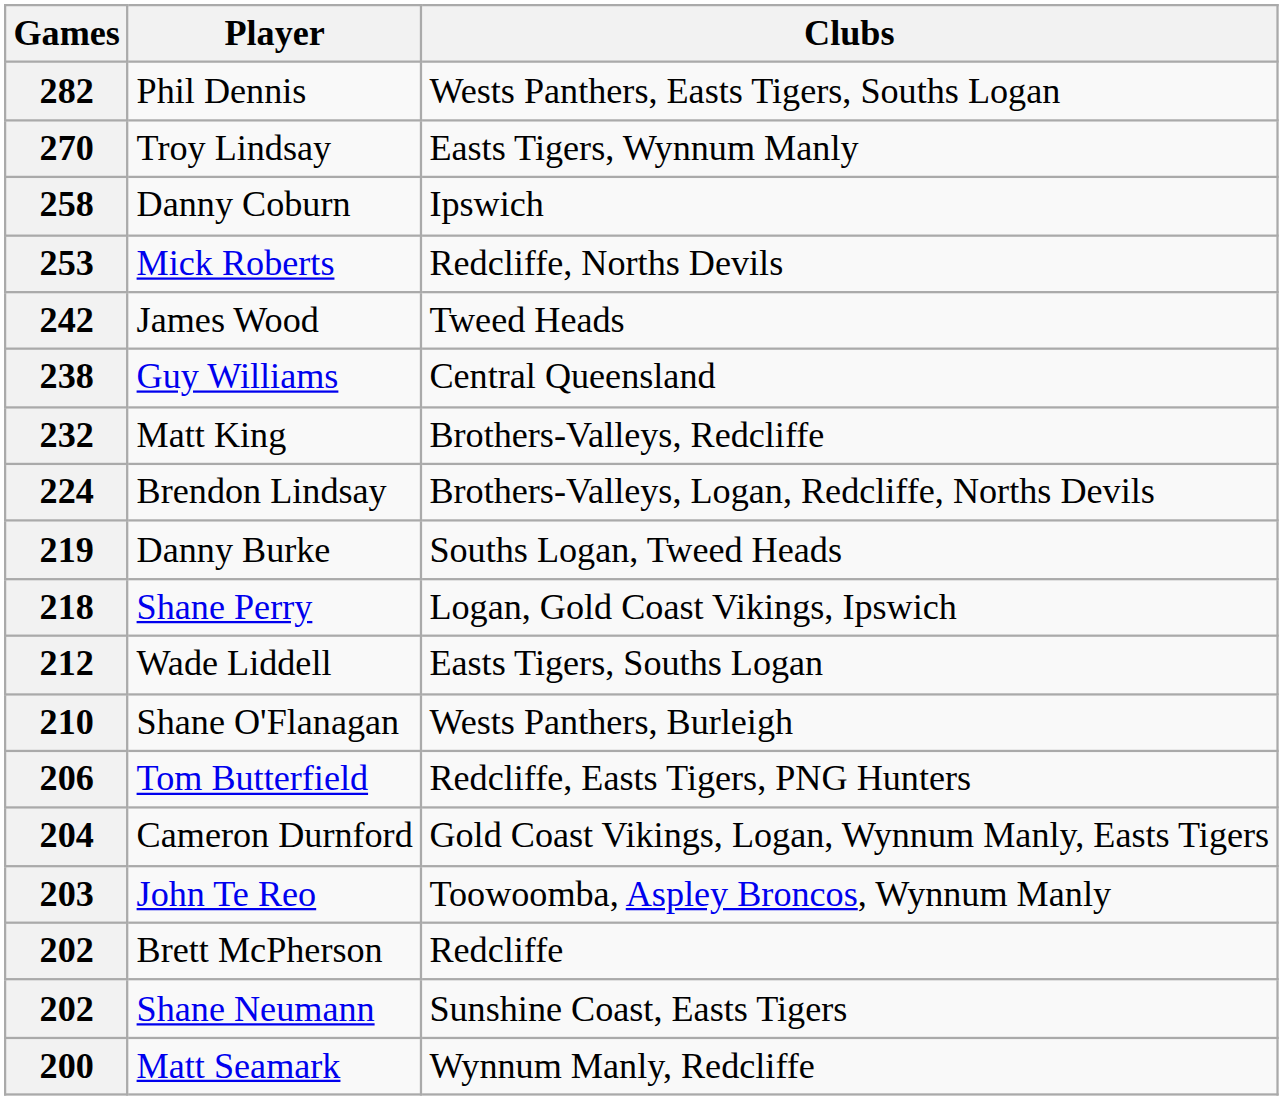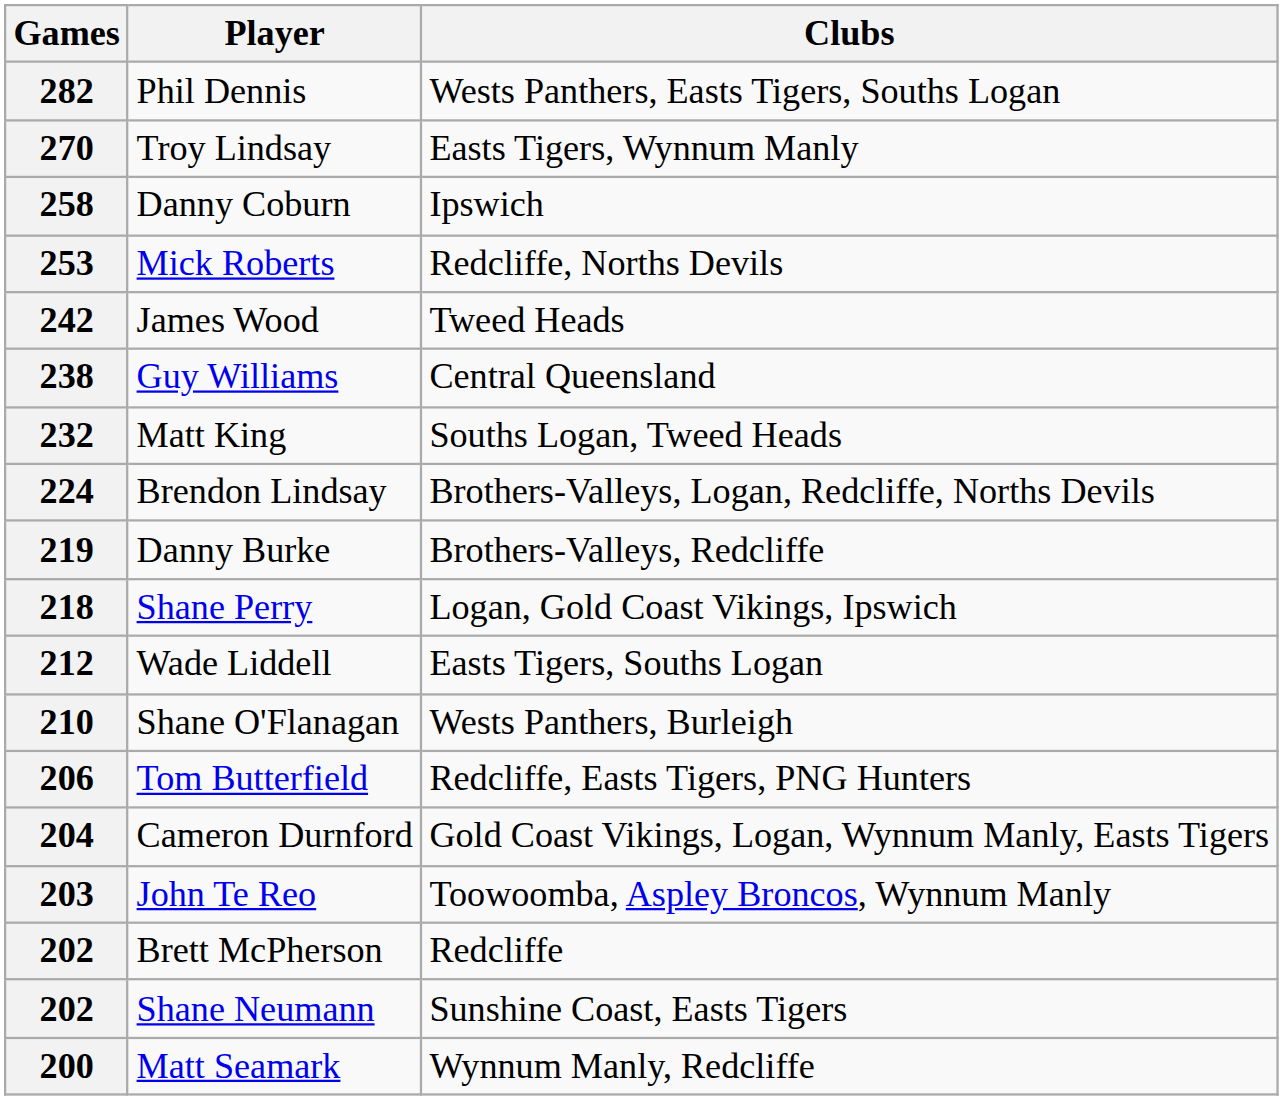232 | Clubs: Brothers-Valleys, Redcliffe -> Souths Logan, Tweed Heads
219 | Clubs: Souths Logan, Tweed Heads -> Brothers-Valleys, Redcliffe
